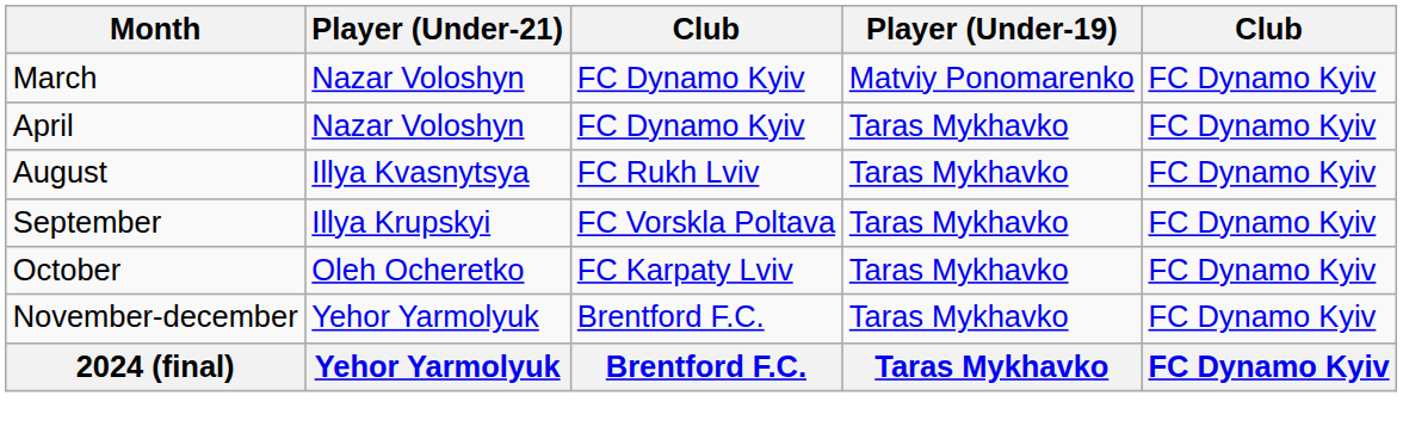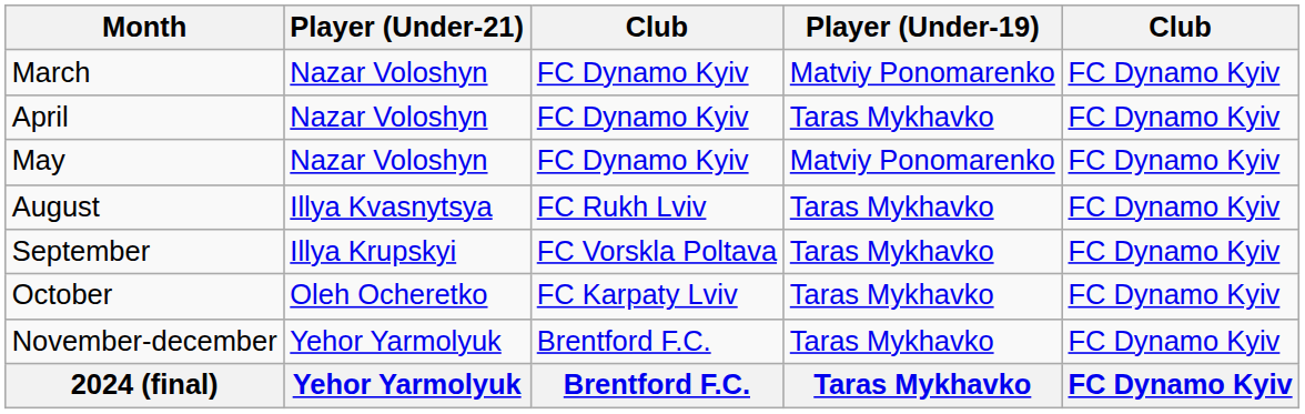+ row: May | Nazar Voloshyn | FC Dynamo Kyiv | Matviy Ponomarenko | FC Dynamo Kyiv
